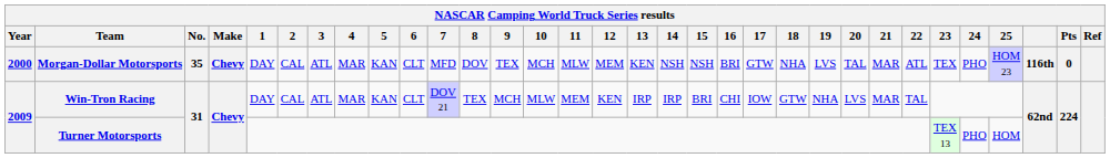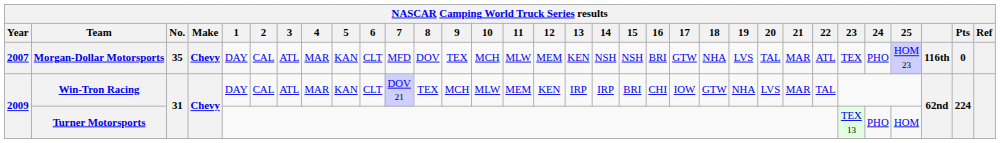Morgan-Dollar Motorsports | Year: 2000 -> 2007
